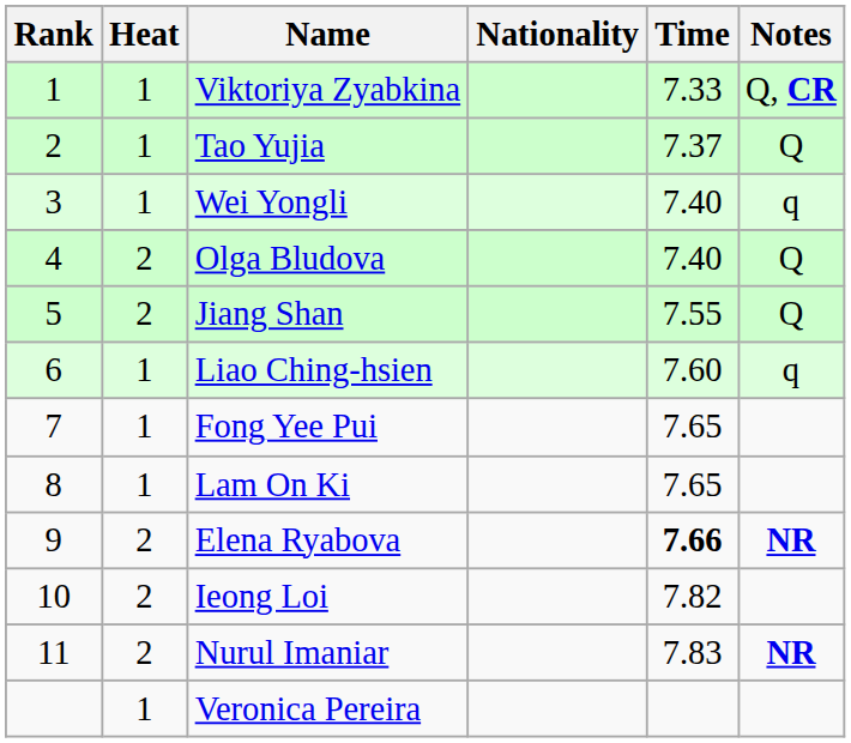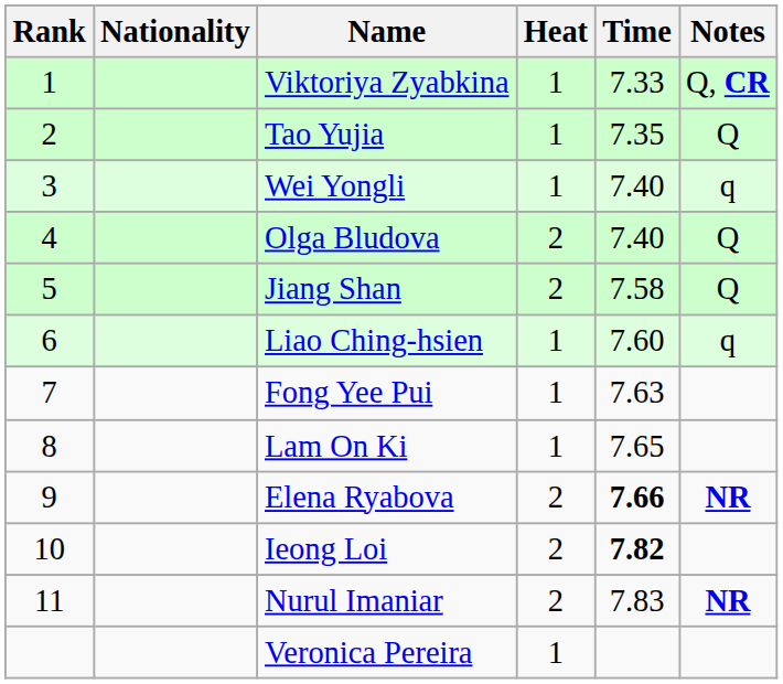columns swapped: Heat <-> Nationality
Tao Yujia | Time: 7.37 -> 7.35
Jiang Shan | Time: 7.55 -> 7.58
Fong Yee Pui | Time: 7.65 -> 7.63
Ieong Loi | Time: normal -> bold
